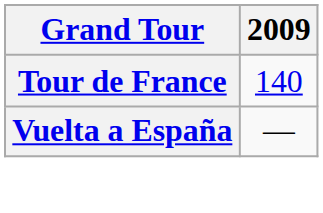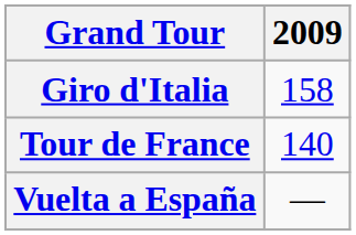+ row: Giro d'Italia | 158
